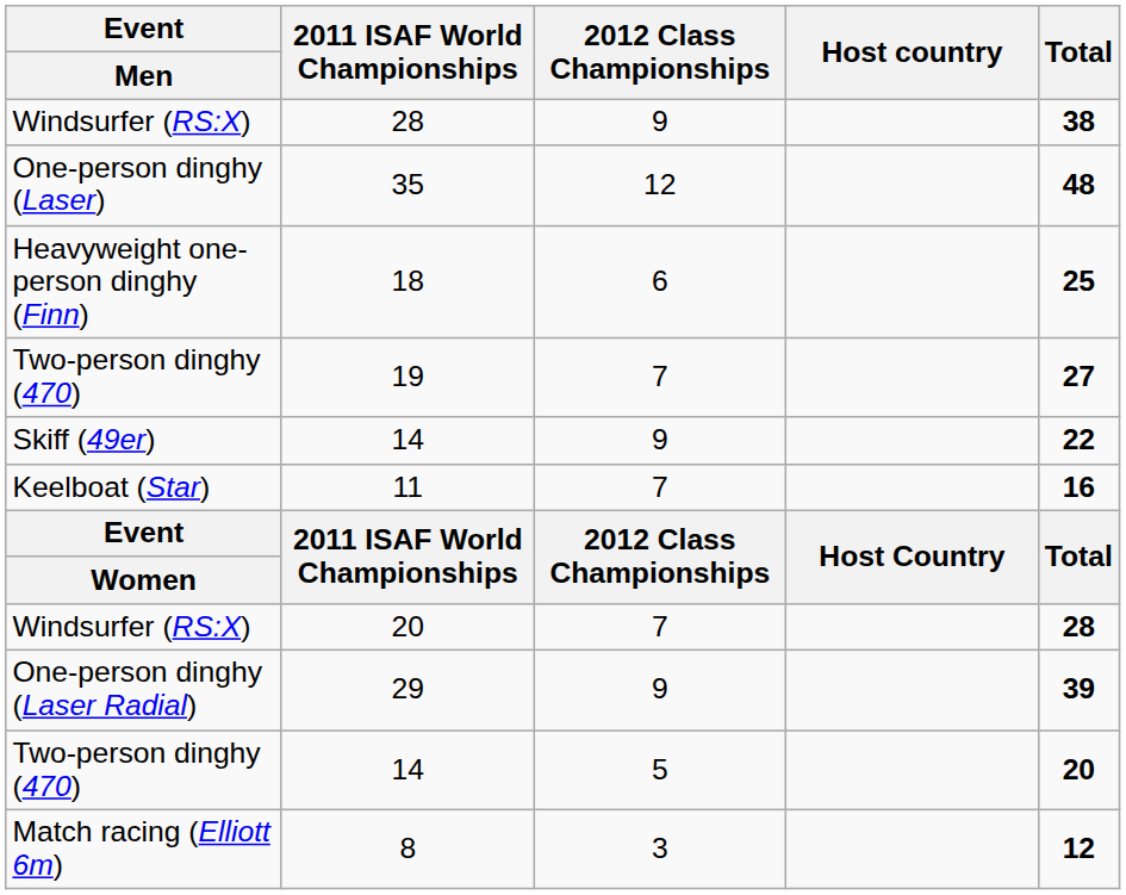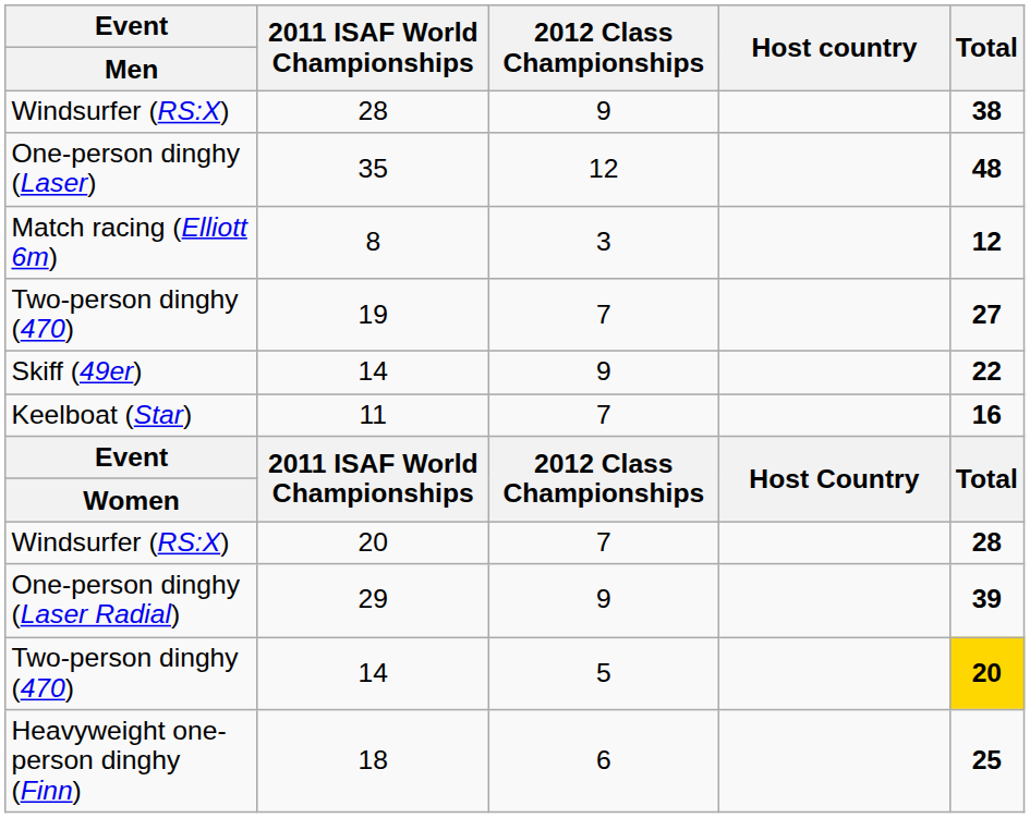rows swapped: 18 <-> 8
Two-person dinghy (470) / 14 | Total: no background -> gold background
